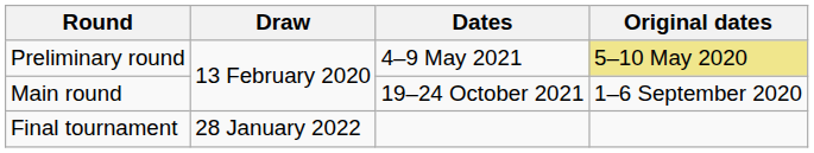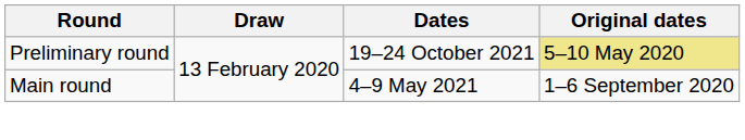Preliminary round | Dates: 4–9 May 2021 -> 19–24 October 2021
Main round | Dates: 19–24 October 2021 -> 4–9 May 2021
- row: Final tournament | 28 January 2022
